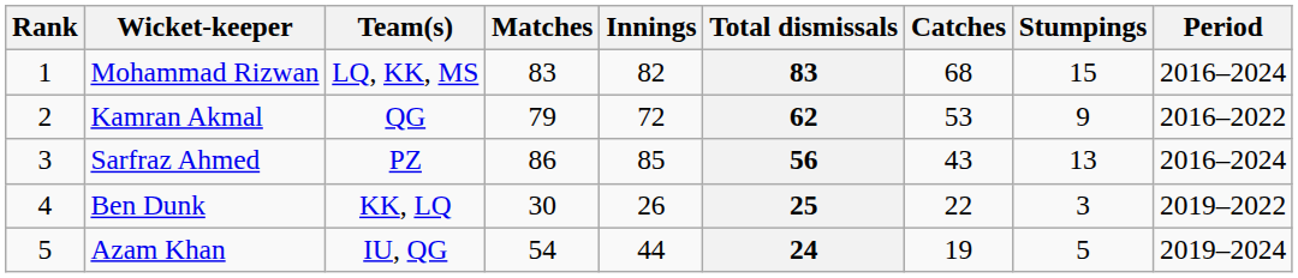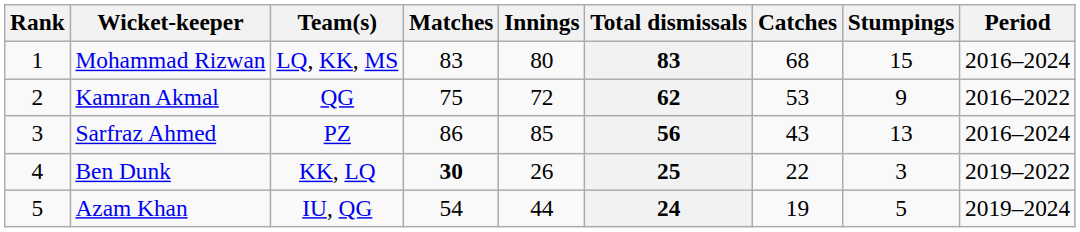Mohammad Rizwan | Innings: 82 -> 80
Kamran Akmal | Matches: 79 -> 75
Ben Dunk | Matches: normal -> bold
